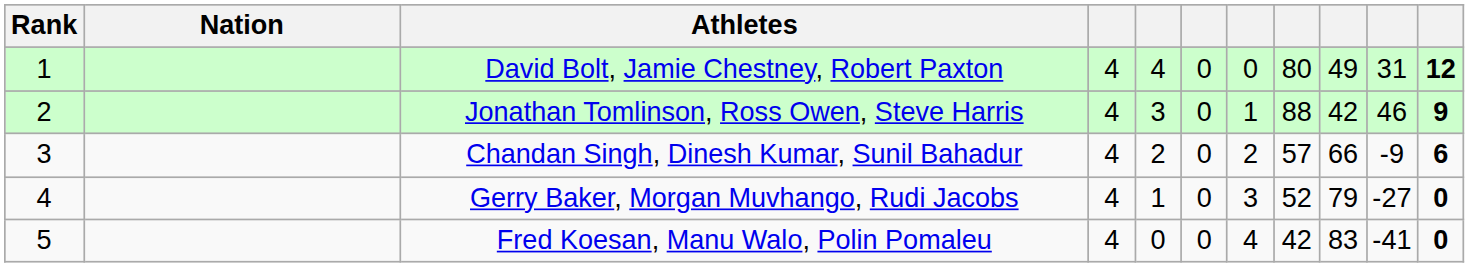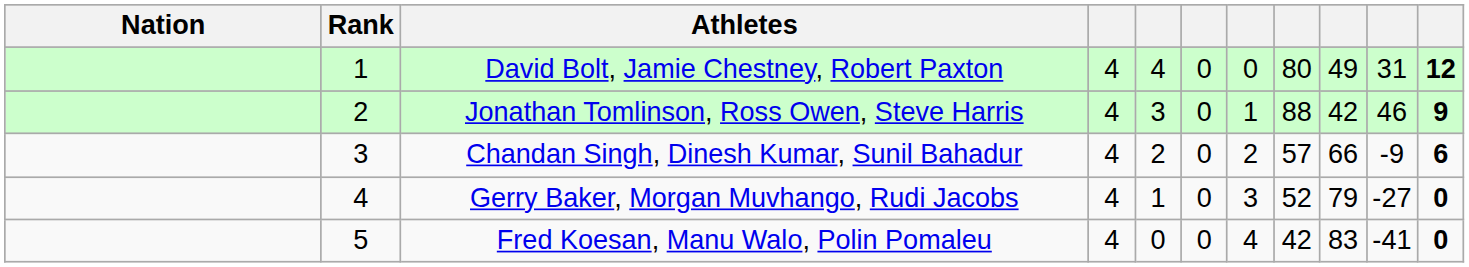columns swapped: Rank <-> Nation
